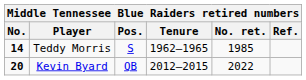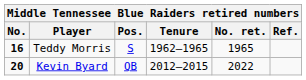Teddy Morris | No.: 14 -> 16
Teddy Morris | No. ret.: 1985 -> 1965
